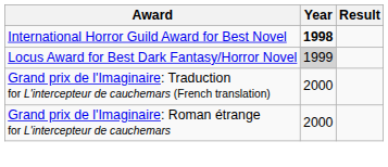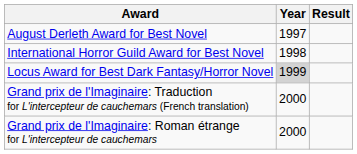+ row: August Derleth Award for Best Novel | 1997
International Horror Guild Award for Best Novel | Year: bold -> normal
